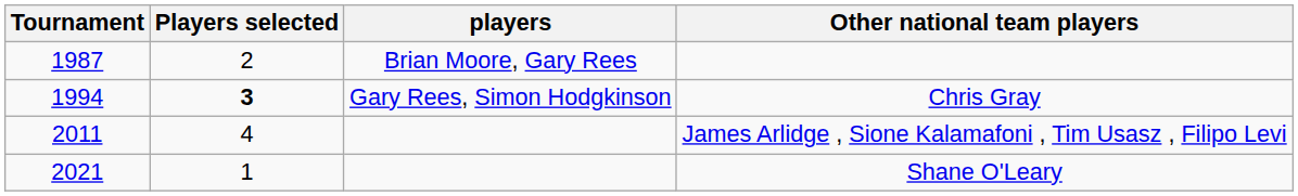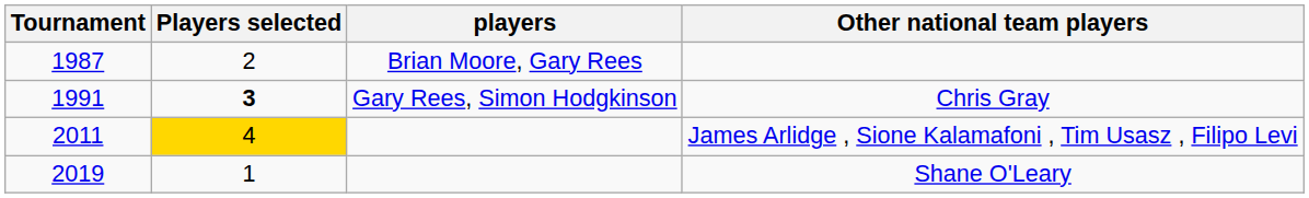Chris Gray | Tournament: 1994 -> 1991
James Arlidge , Sione Kalamafoni , Tim Usasz , Filipo Levi | Players selected: no background -> gold background
Shane O'Leary | Tournament: 2021 -> 2019
